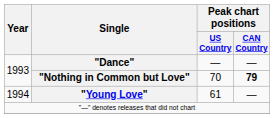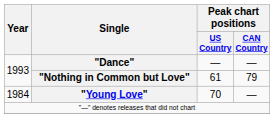"Nothing in Common but Love" | Peak chart positions / US Country: 70 -> 61
"Nothing in Common but Love" | Peak chart positions / CAN Country: bold -> normal
"Young Love" | Year: 1994 -> 1984
"Young Love" | Peak chart positions / US Country: 61 -> 70
